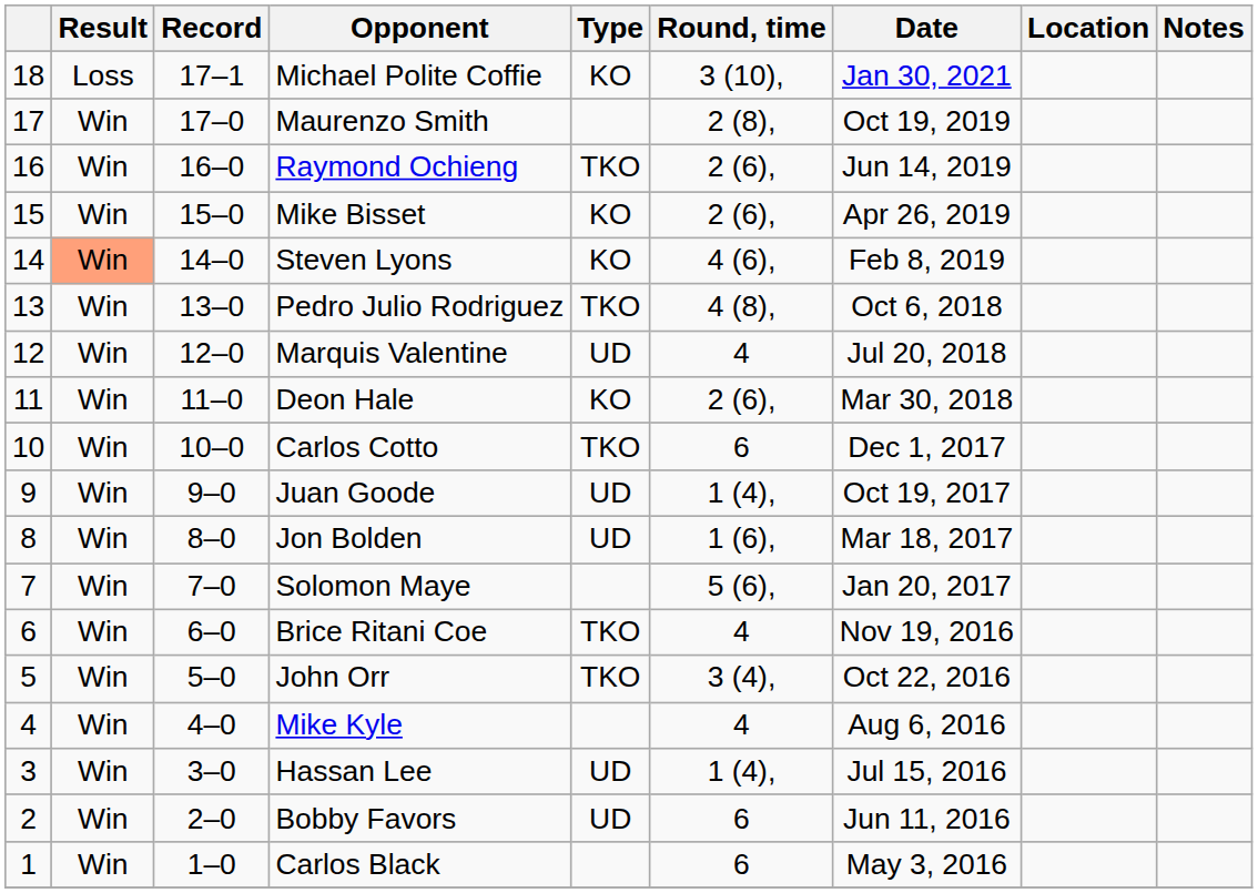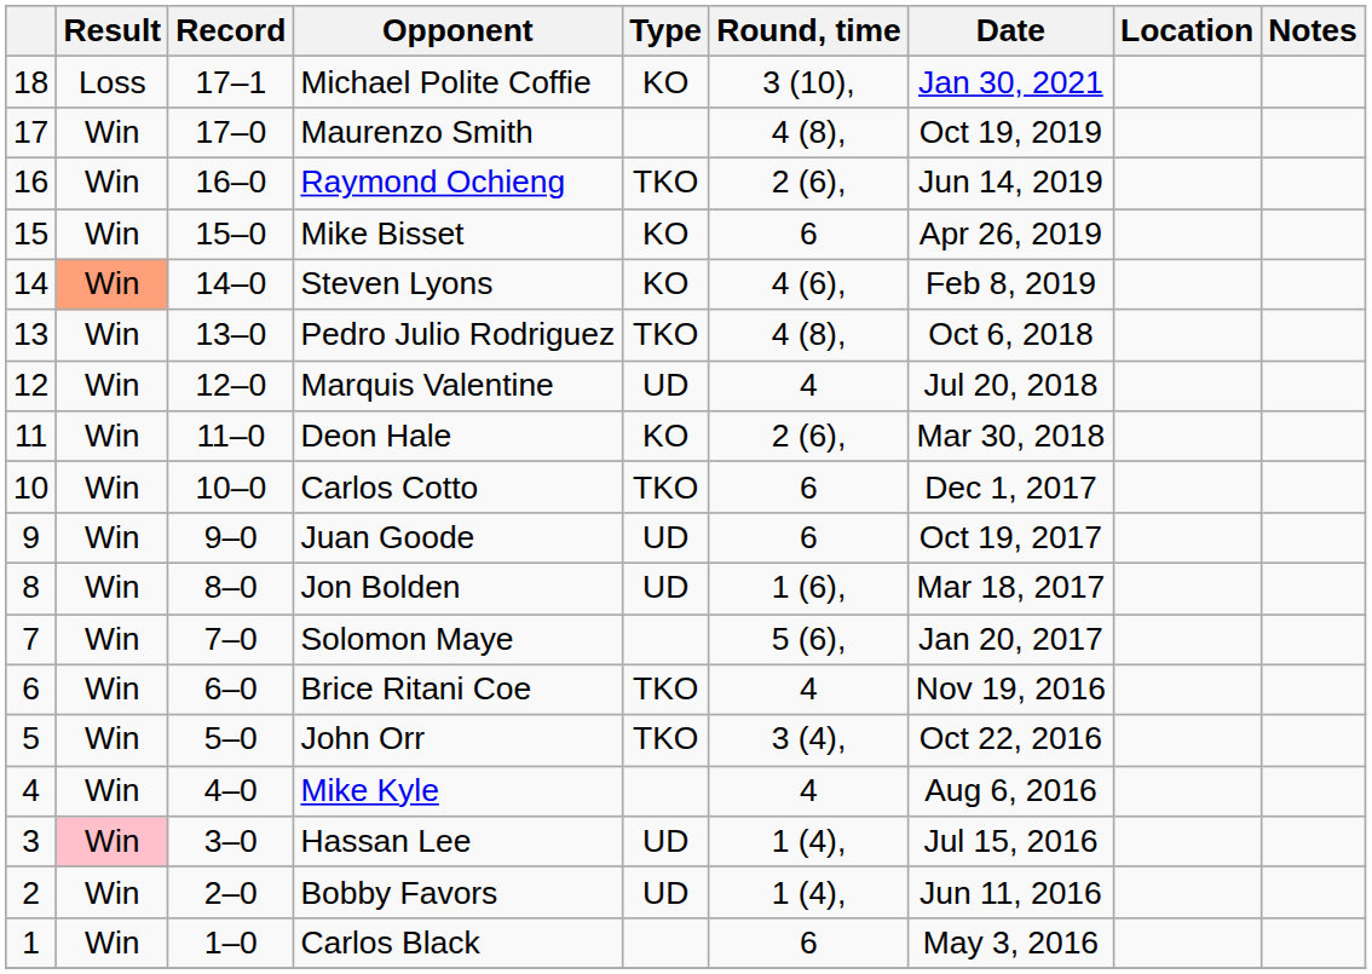Maurenzo Smith | Round, time: 2 (8), -> 4 (8),
Mike Bisset | Round, time: 2 (6), -> 6
Juan Goode | Round, time: 1 (4), -> 6
Hassan Lee | Result: no background -> pink background
Bobby Favors | Round, time: 6 -> 1 (4),
